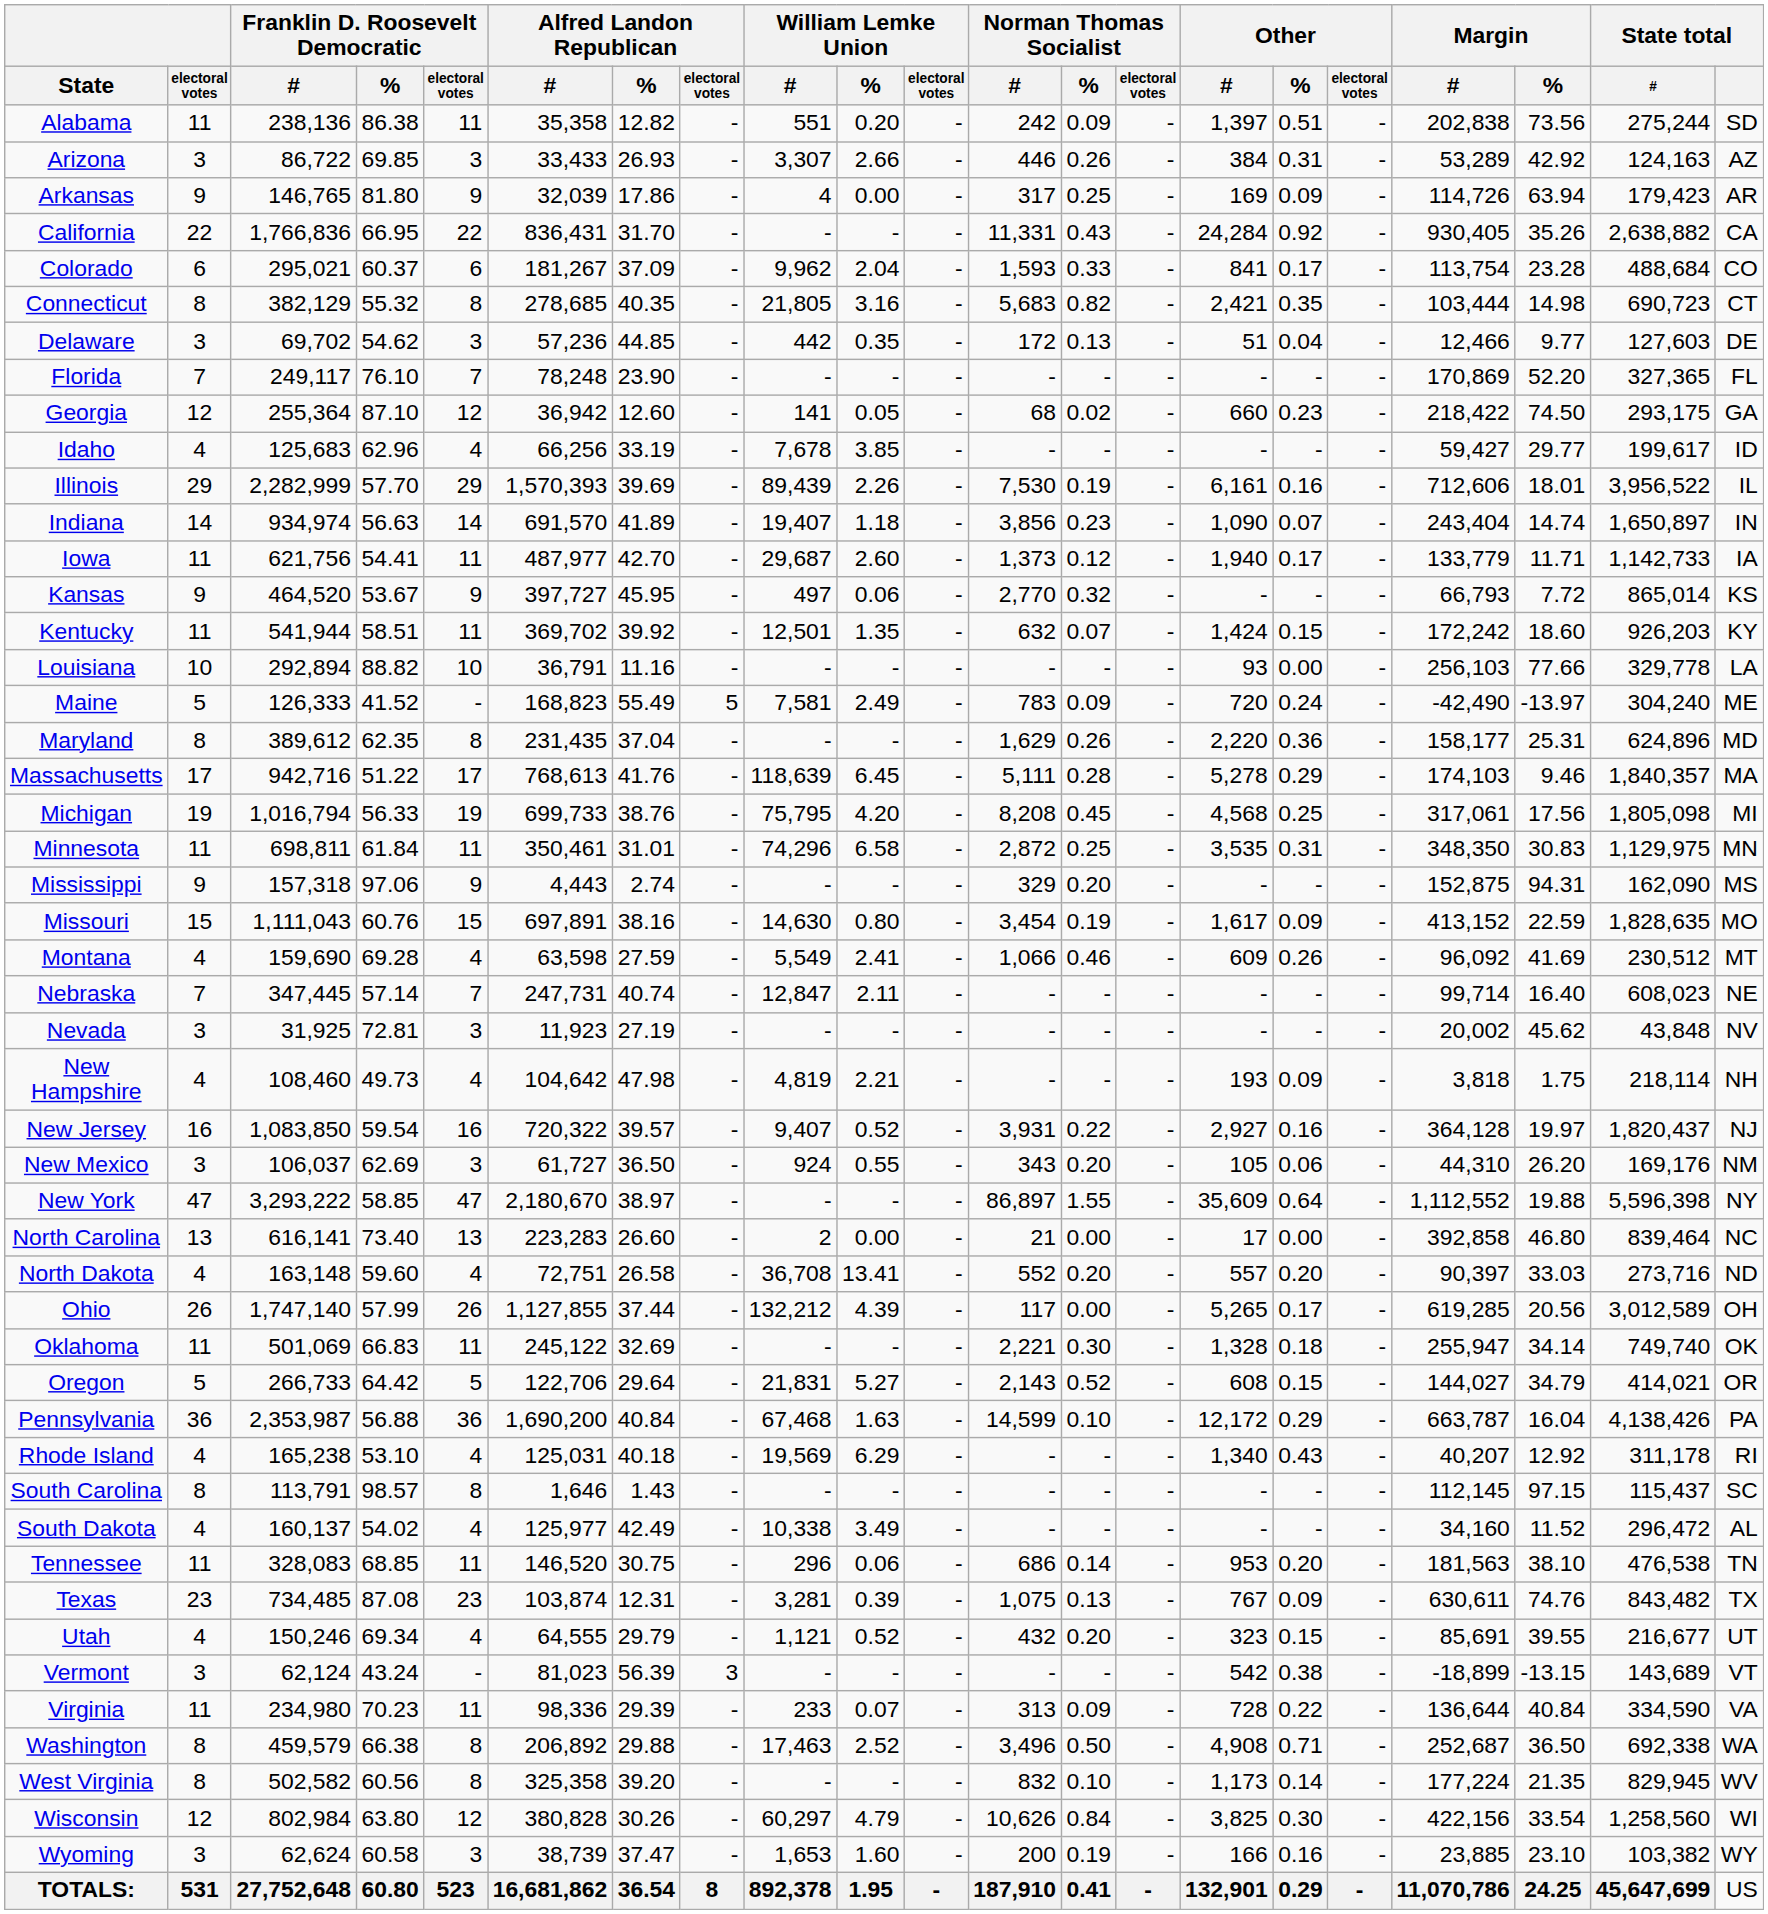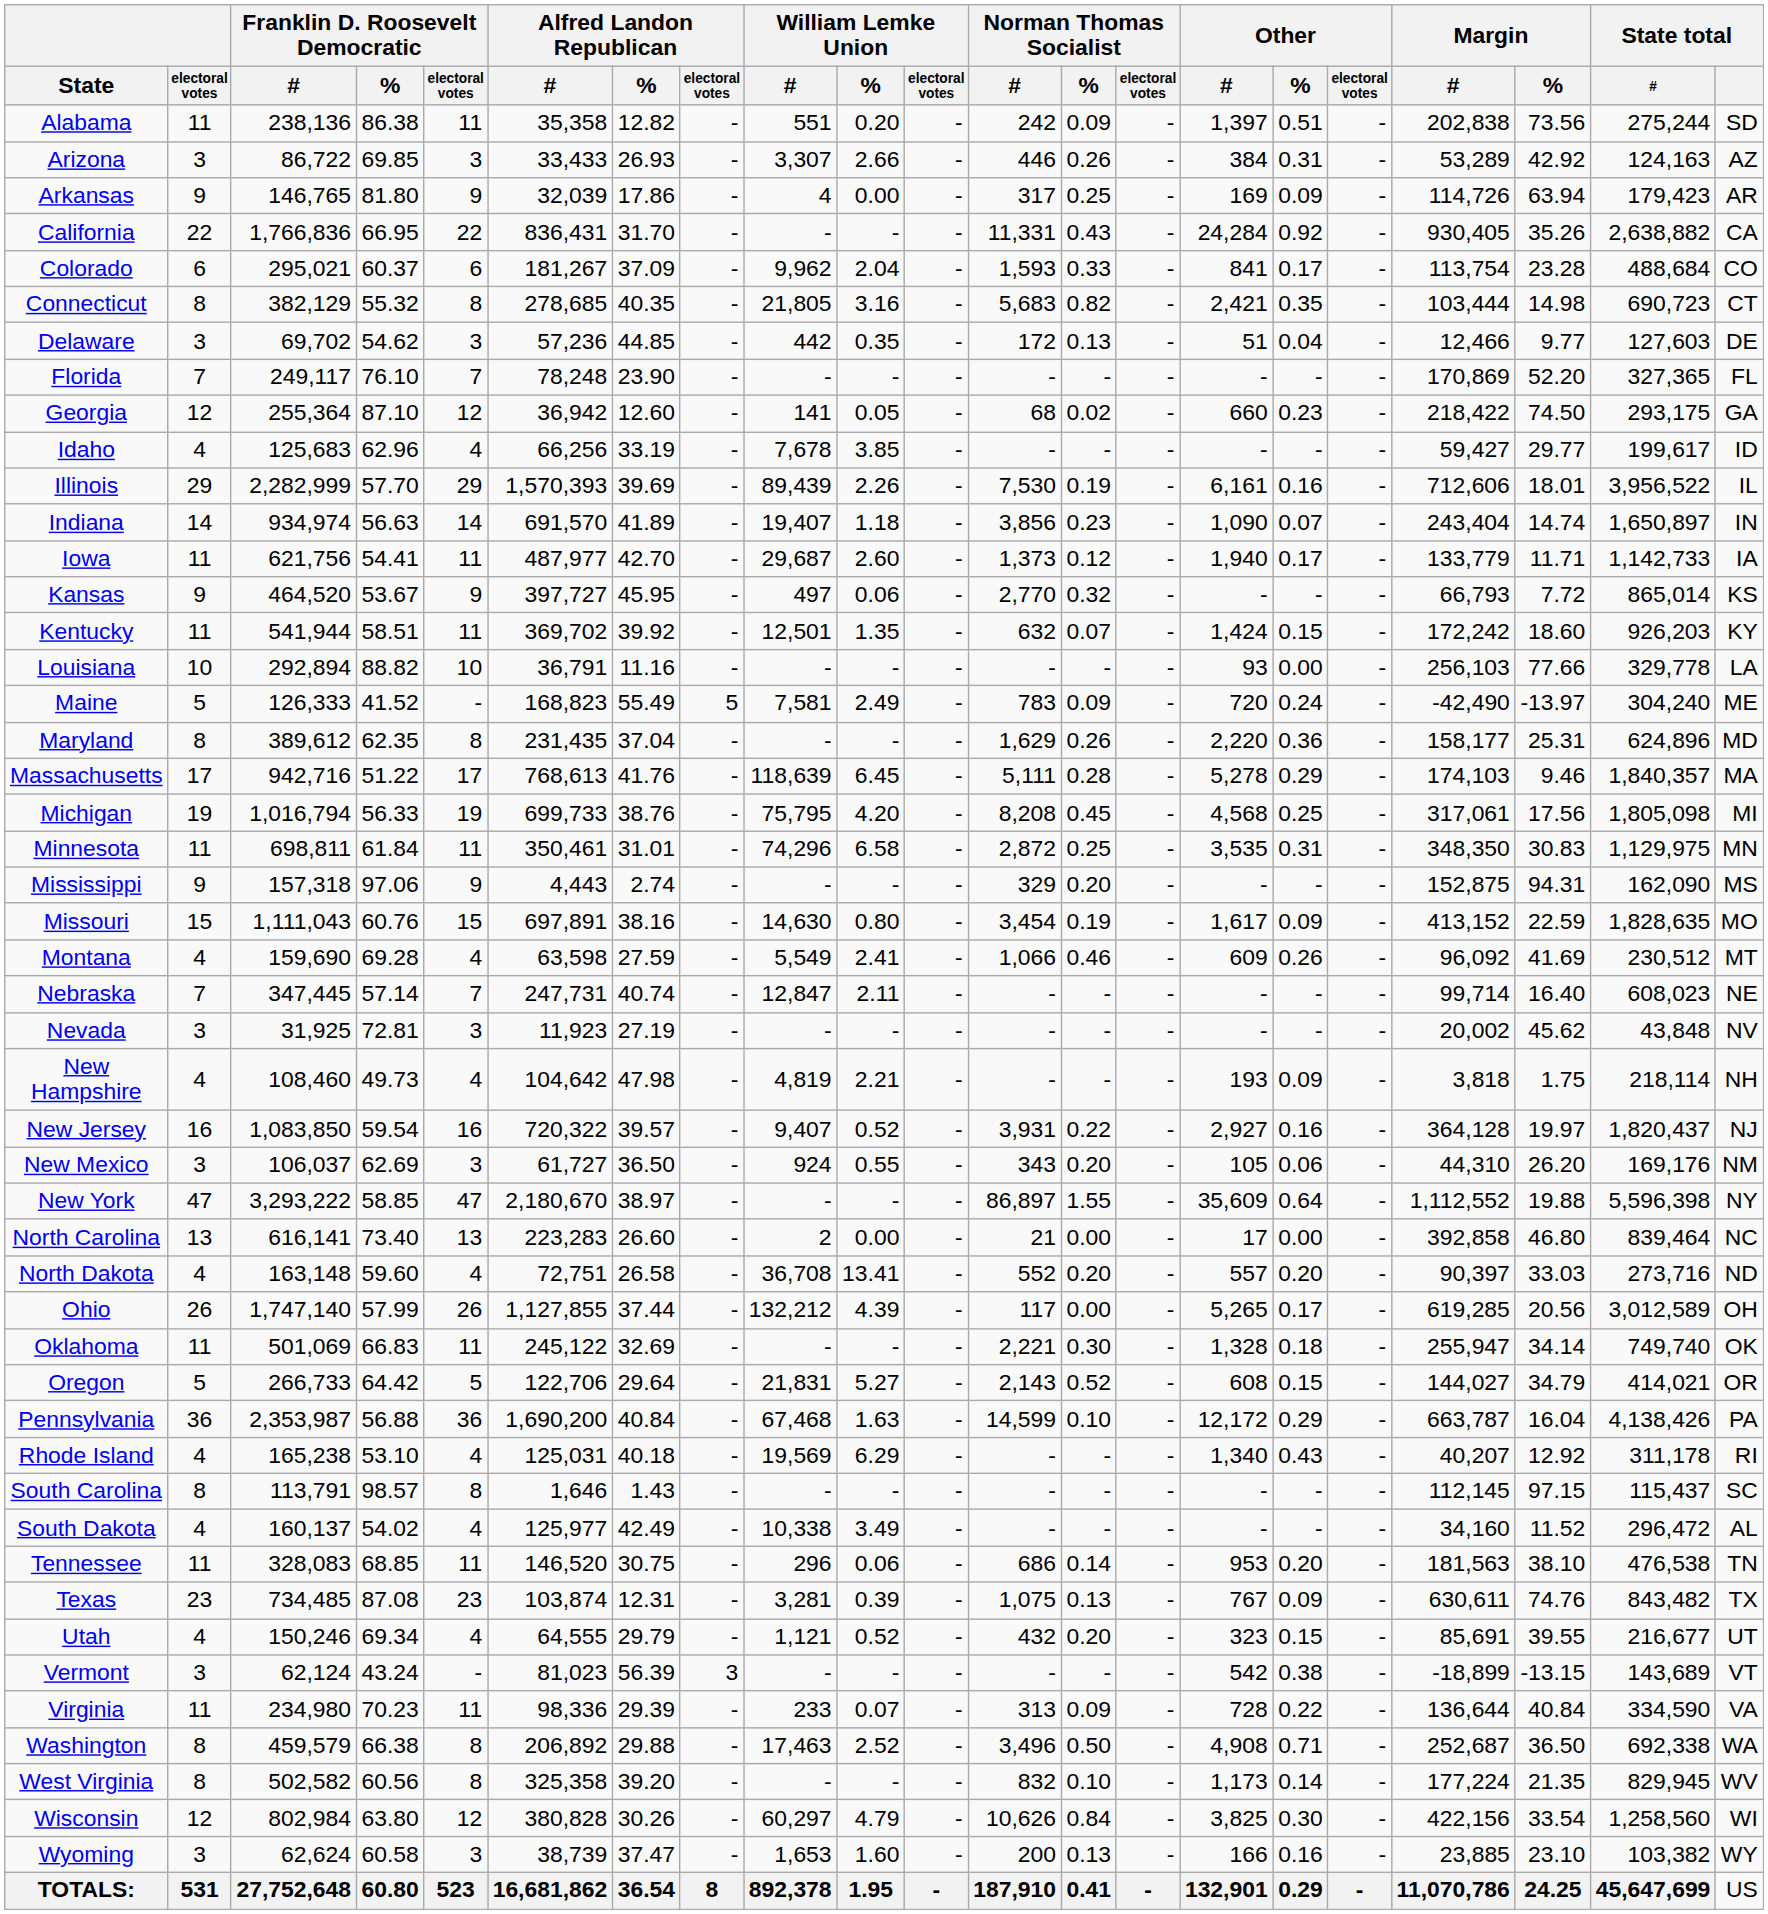Wyoming | Norman Thomas Socialist / %: 0.19 -> 0.13
